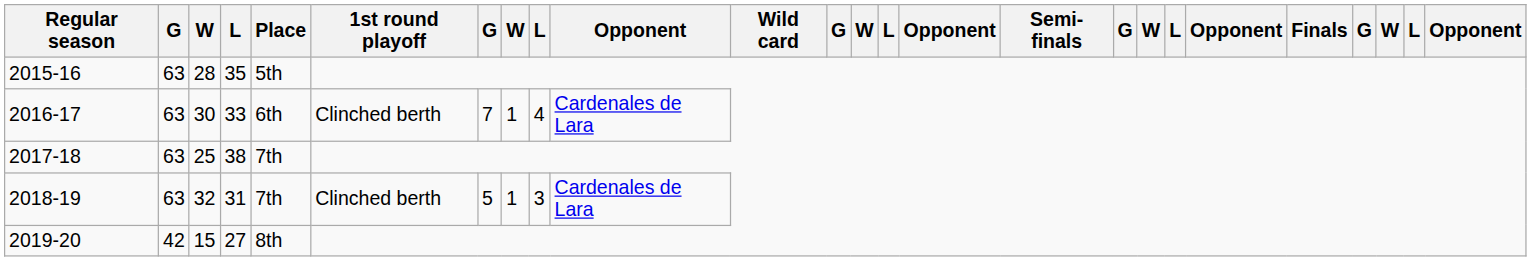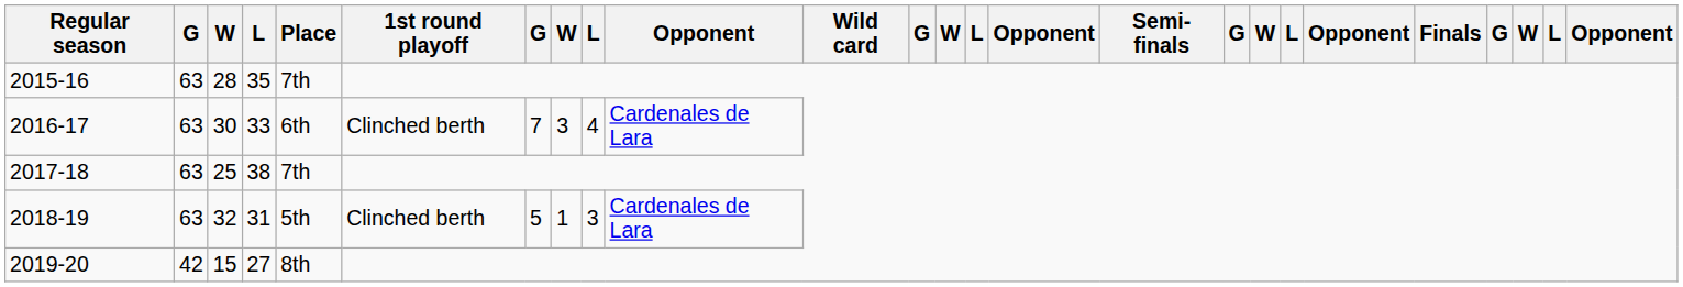2015-16 | Place: 5th -> 7th
2016-17 | column 8: 1 -> 3
2018-19 | Place: 7th -> 5th
